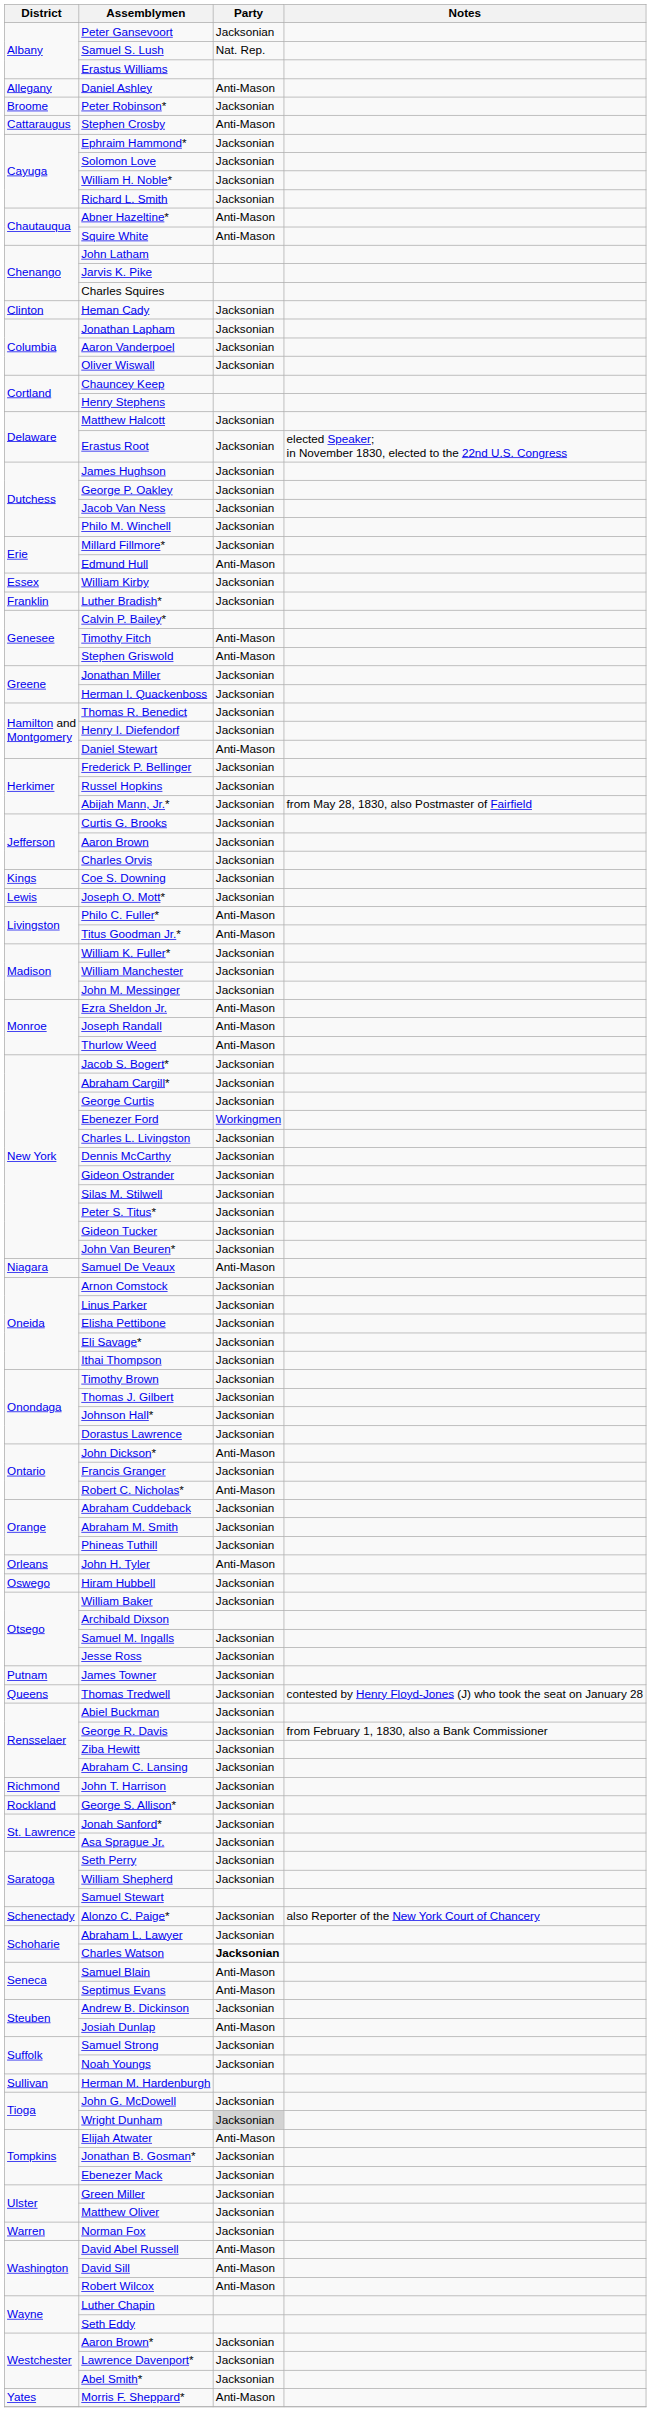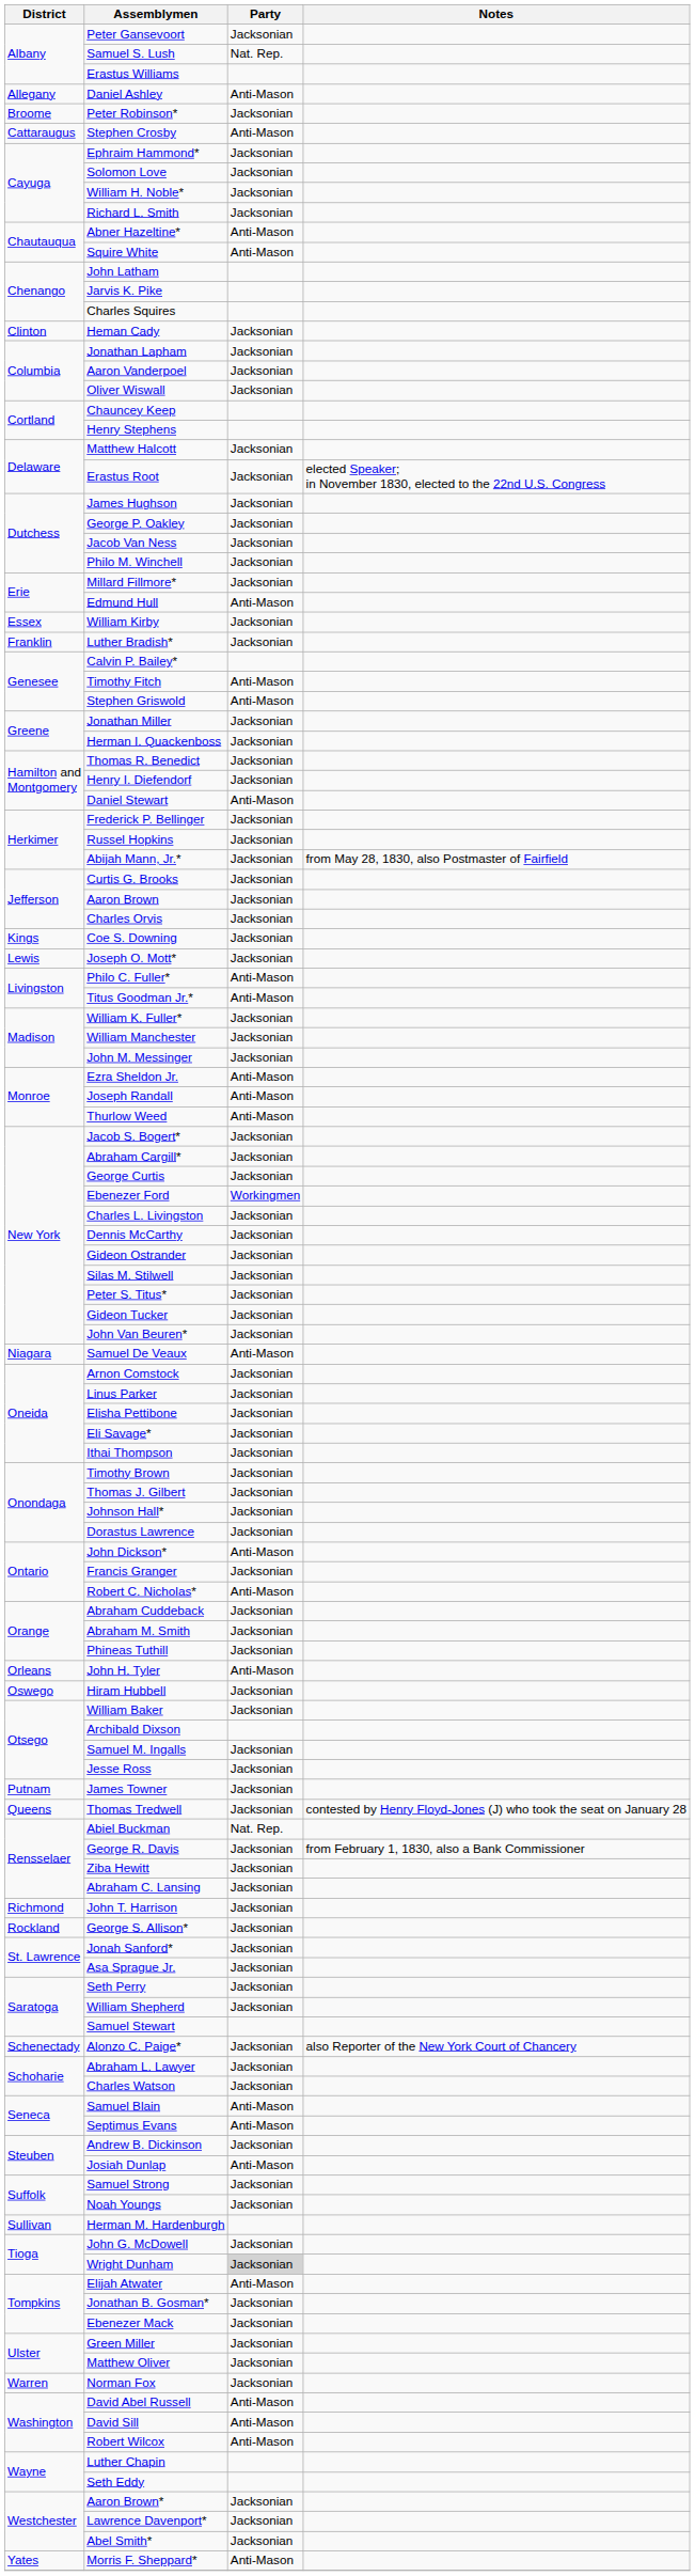Abiel Buckman | Party: Jacksonian -> Nat. Rep.
Charles Watson | Party: bold -> normal
